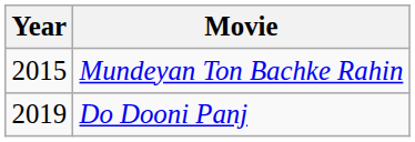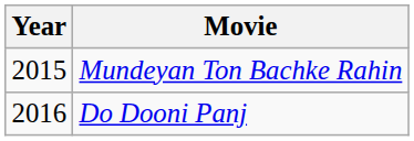Do Dooni Panj | Year: 2019 -> 2016
